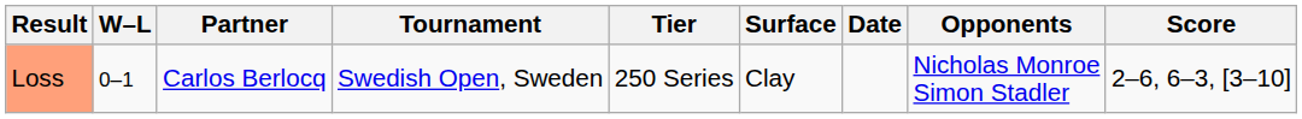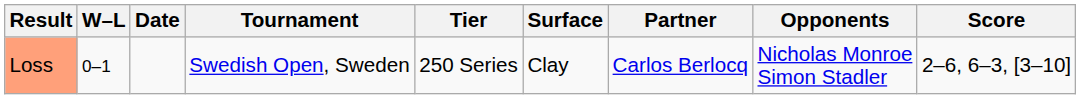columns swapped: Date <-> Partner
